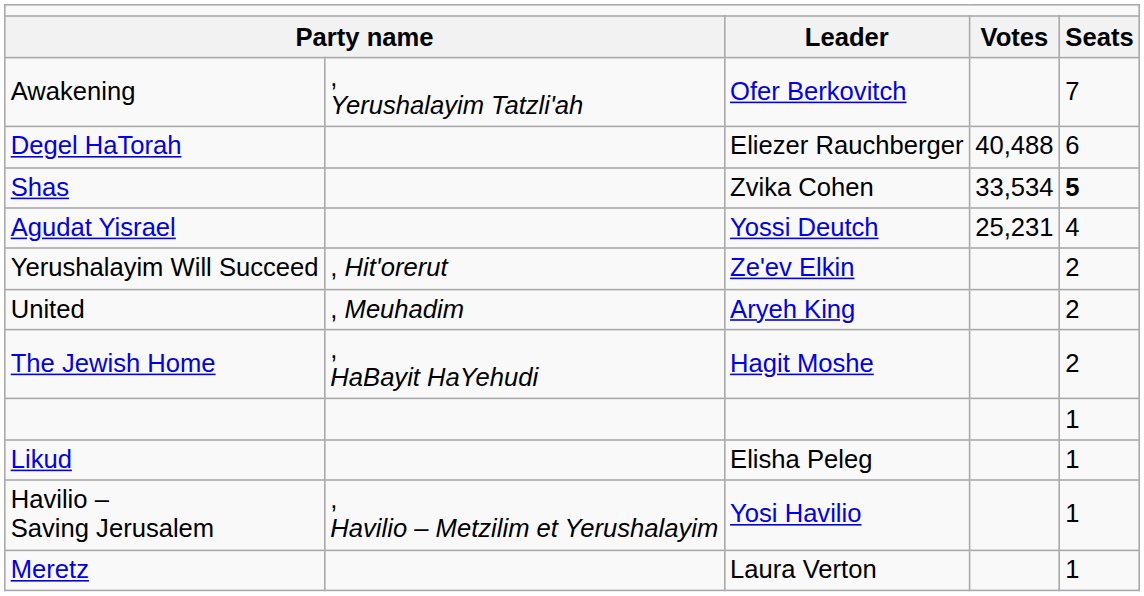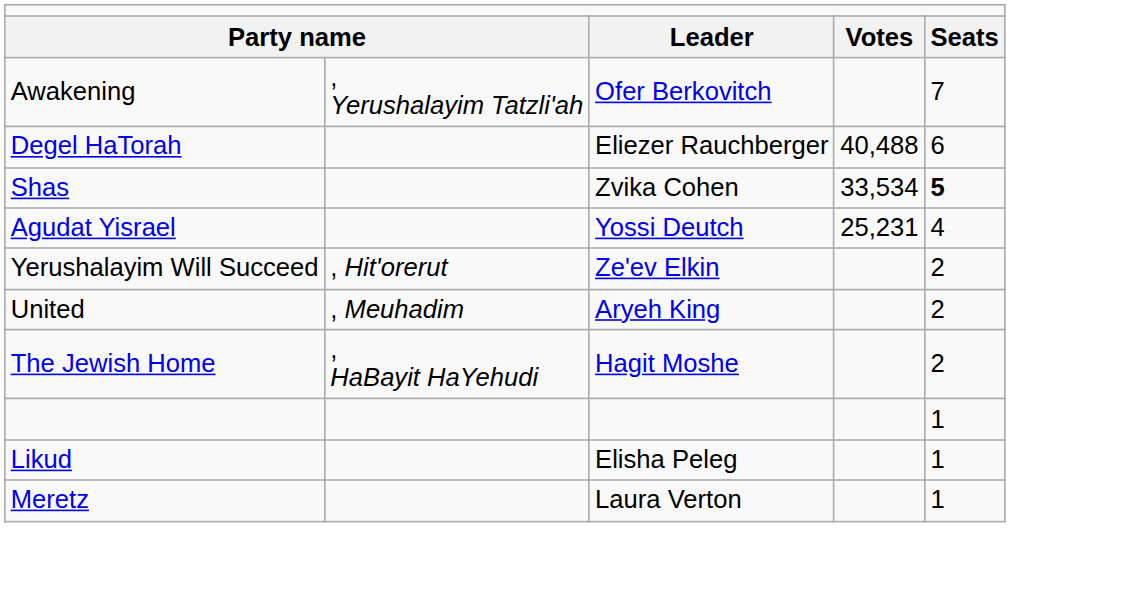- row: Havilio – Saving Jerusalem | , Havilio – Metzilim et Yerushalayim | Yosi Havilio | 1
